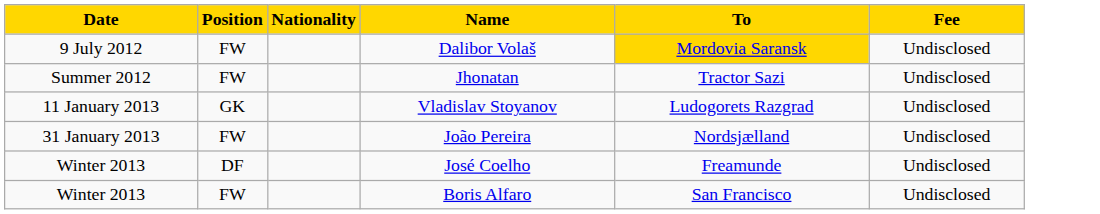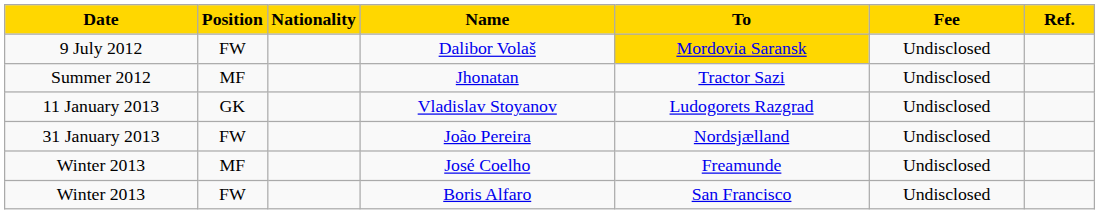+ column: Ref.
Jhonatan | Position: FW -> MF
José Coelho | Position: DF -> MF
